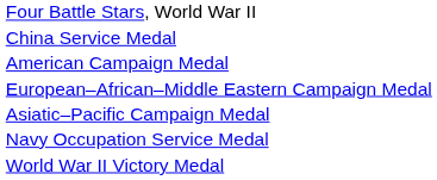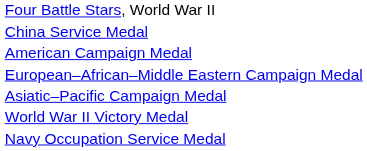rows swapped: World War II Victory Medal <-> Navy Occupation Service Medal
